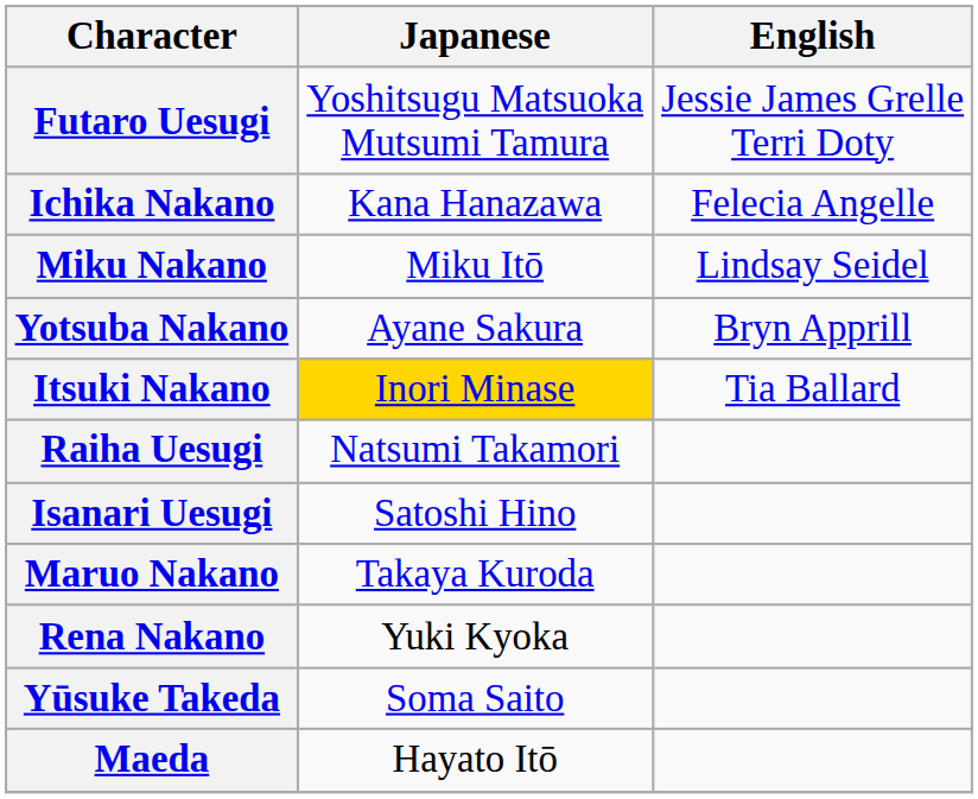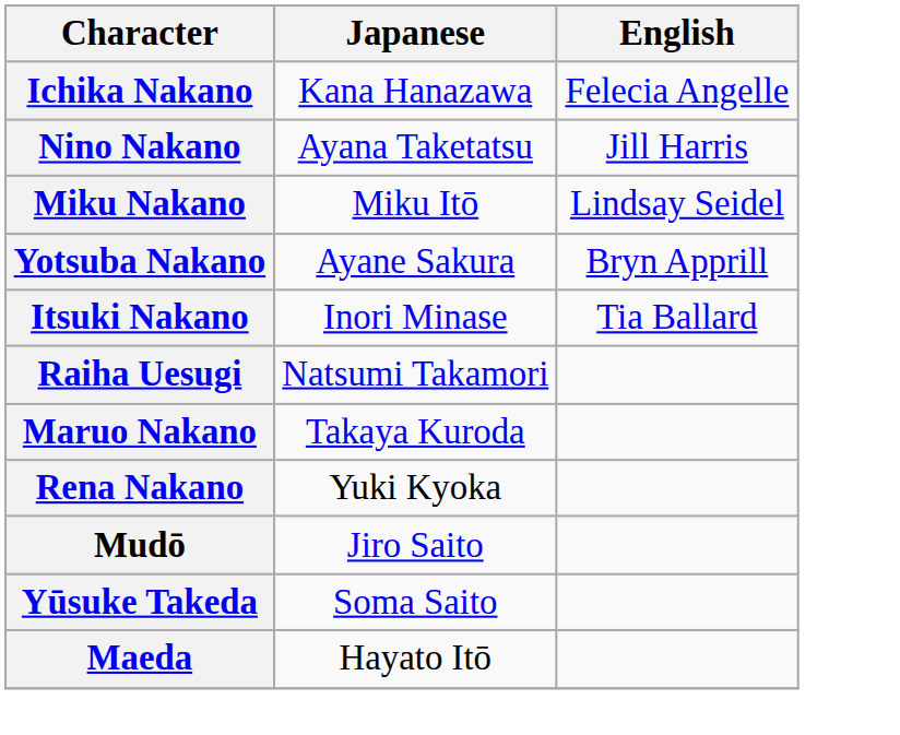- row: Futaro Uesugi | Yoshitsugu Matsuoka Mutsumi Tamura | Jessie James Grelle Terri Doty
+ row: Nino Nakano | Ayana Taketatsu | Jill Harris
Itsuki Nakano | Japanese: gold background -> no background
- row: Isanari Uesugi | Satoshi Hino
+ row: Mudō | Jiro Saito
